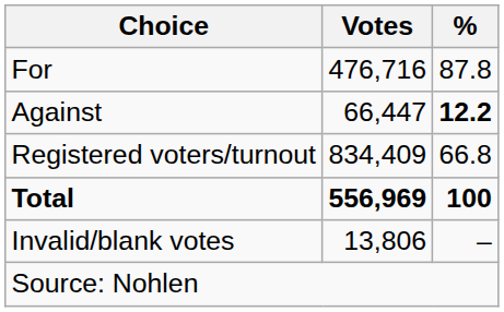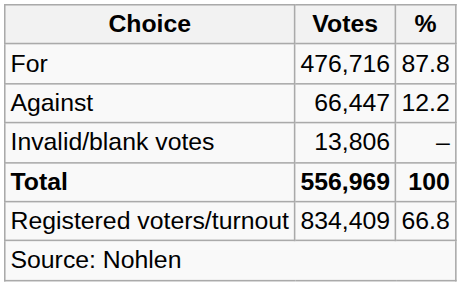Against | %: bold -> normal
rows swapped: Invalid/blank votes <-> Registered voters/turnout
